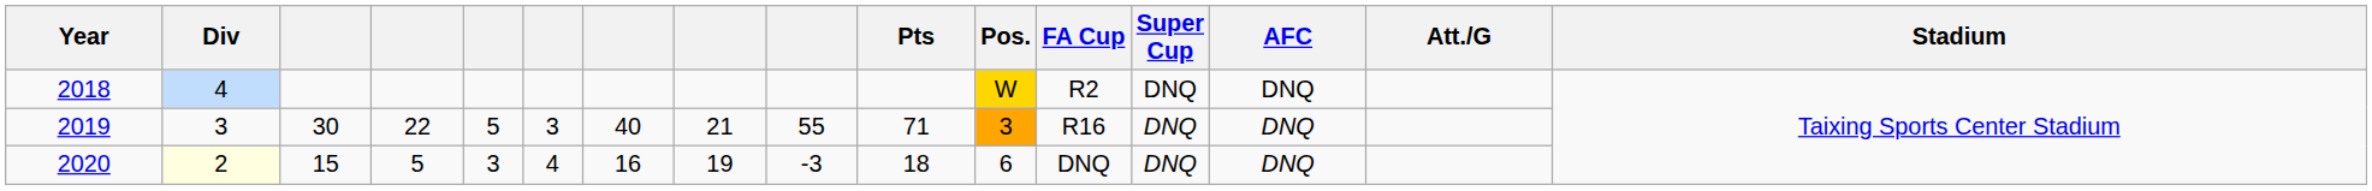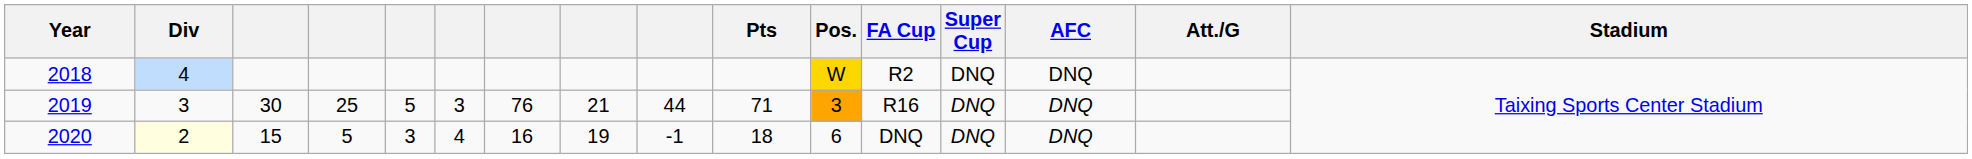2019 | column 4: 22 -> 25
2019 | column 7: 40 -> 76
2019 | column 9: 55 -> 44
2020 | column 9: -3 -> -1
